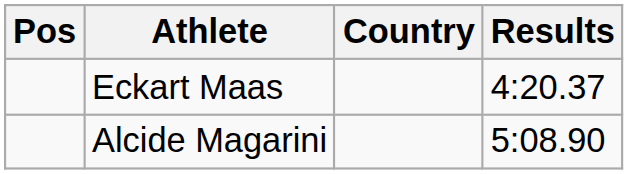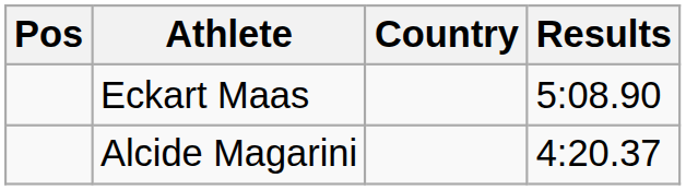Eckart Maas | Results: 4:20.37 -> 5:08.90
Alcide Magarini | Results: 5:08.90 -> 4:20.37
